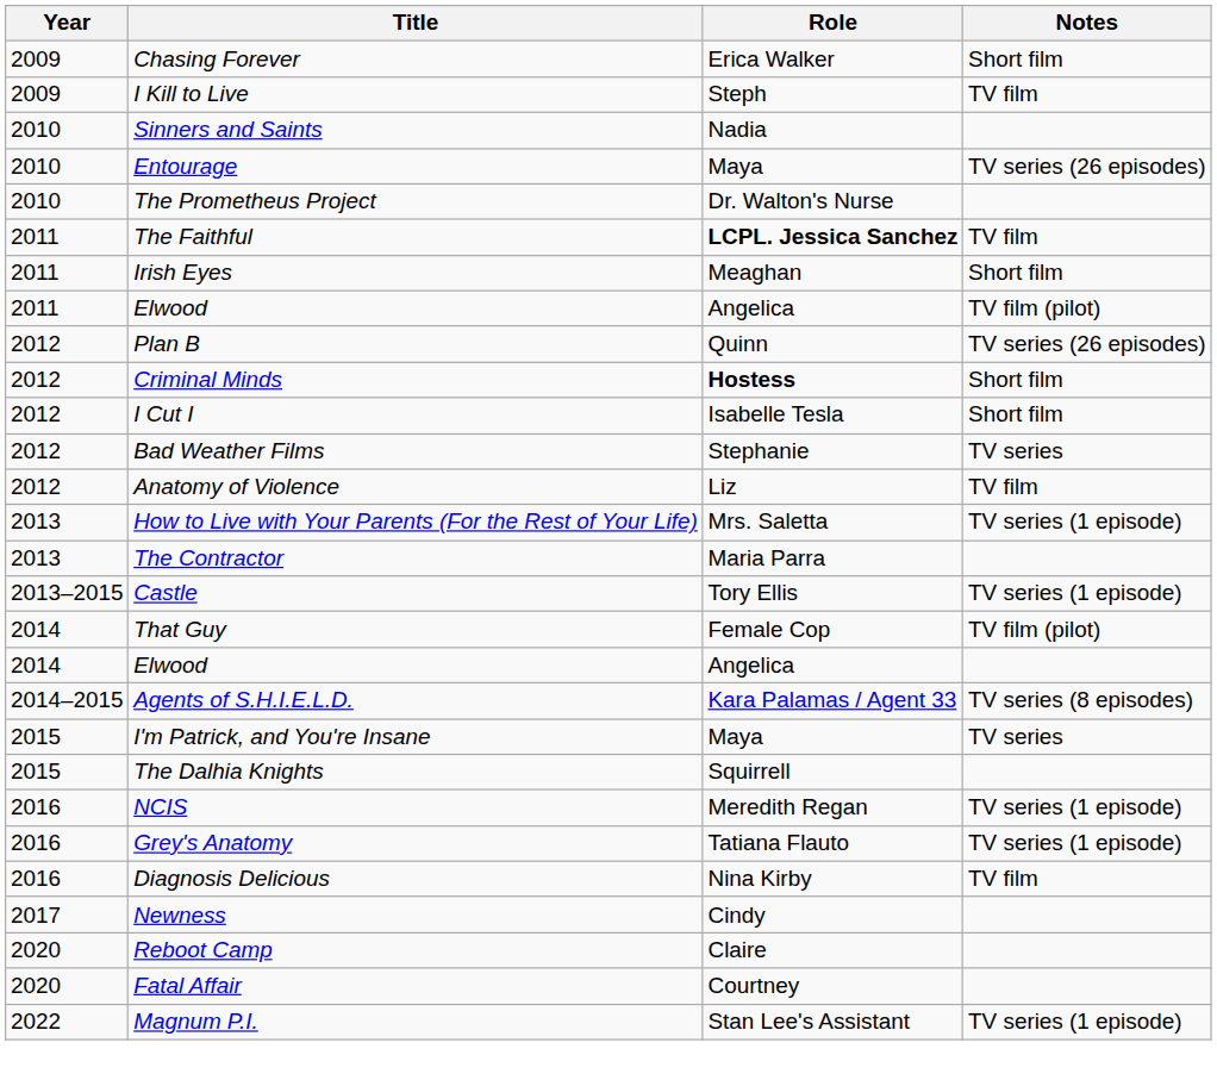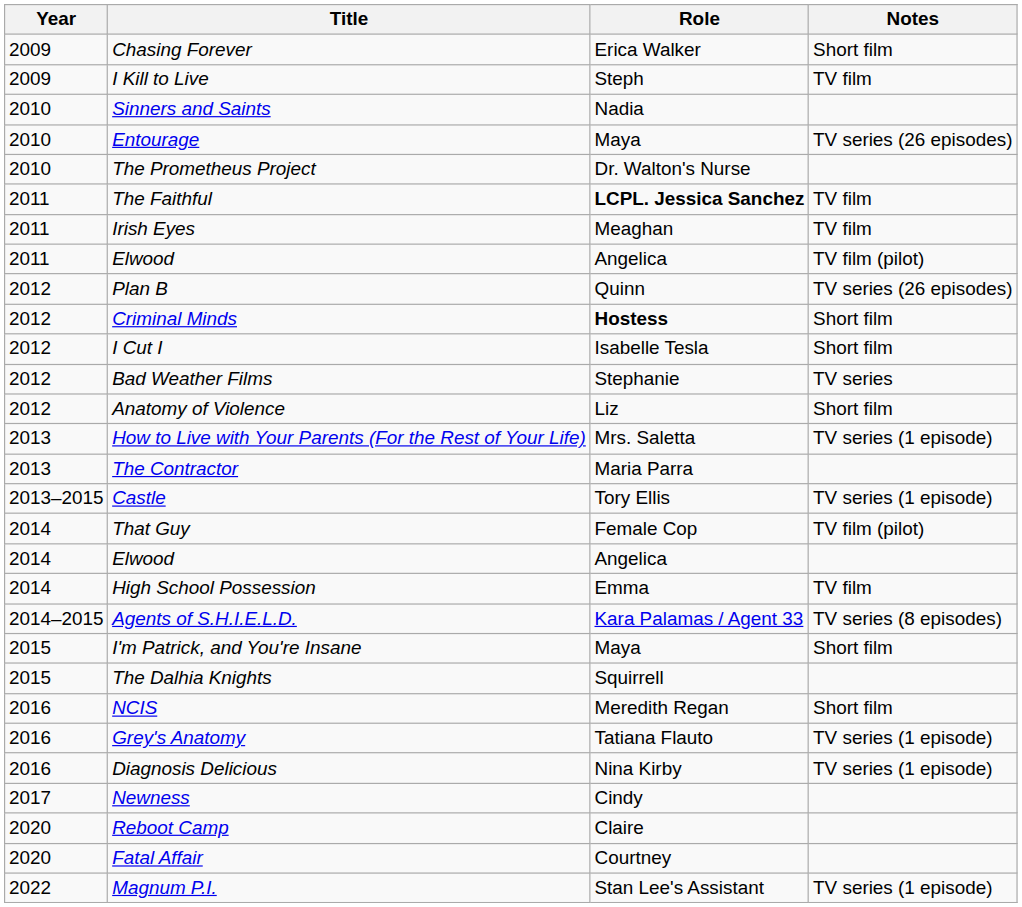Irish Eyes | Notes: Short film -> TV film
Anatomy of Violence | Notes: TV film -> Short film
+ row: 2014 | High School Possession | Emma | TV film
I'm Patrick, and You're Insane | Notes: TV series -> Short film
NCIS | Notes: TV series (1 episode) -> Short film
Diagnosis Delicious | Notes: TV film -> TV series (1 episode)
